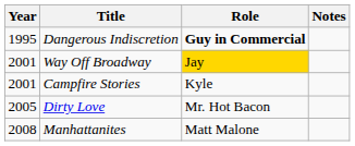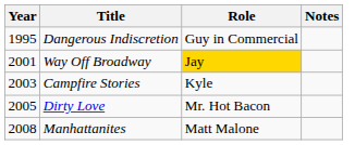Dangerous Indiscretion | Role: bold -> normal
Campfire Stories | Year: 2001 -> 2003
